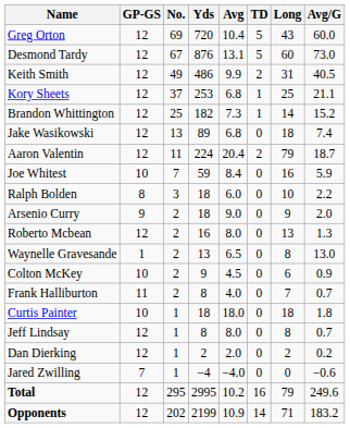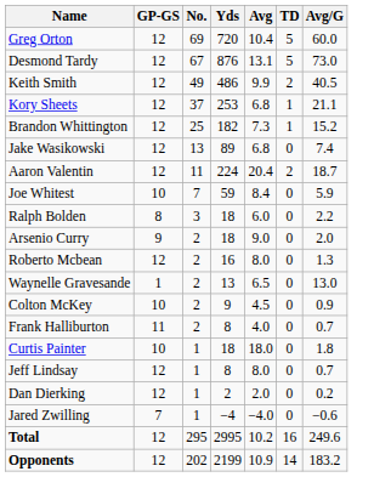- column: Long | 43 | 60 | 31 | 25 | 14 | 18 | 79 | 16 | 10 | 9 | 13 | 8 | 6 | 7 | 18 | 8 | 2 | 0 | 79 | 71
